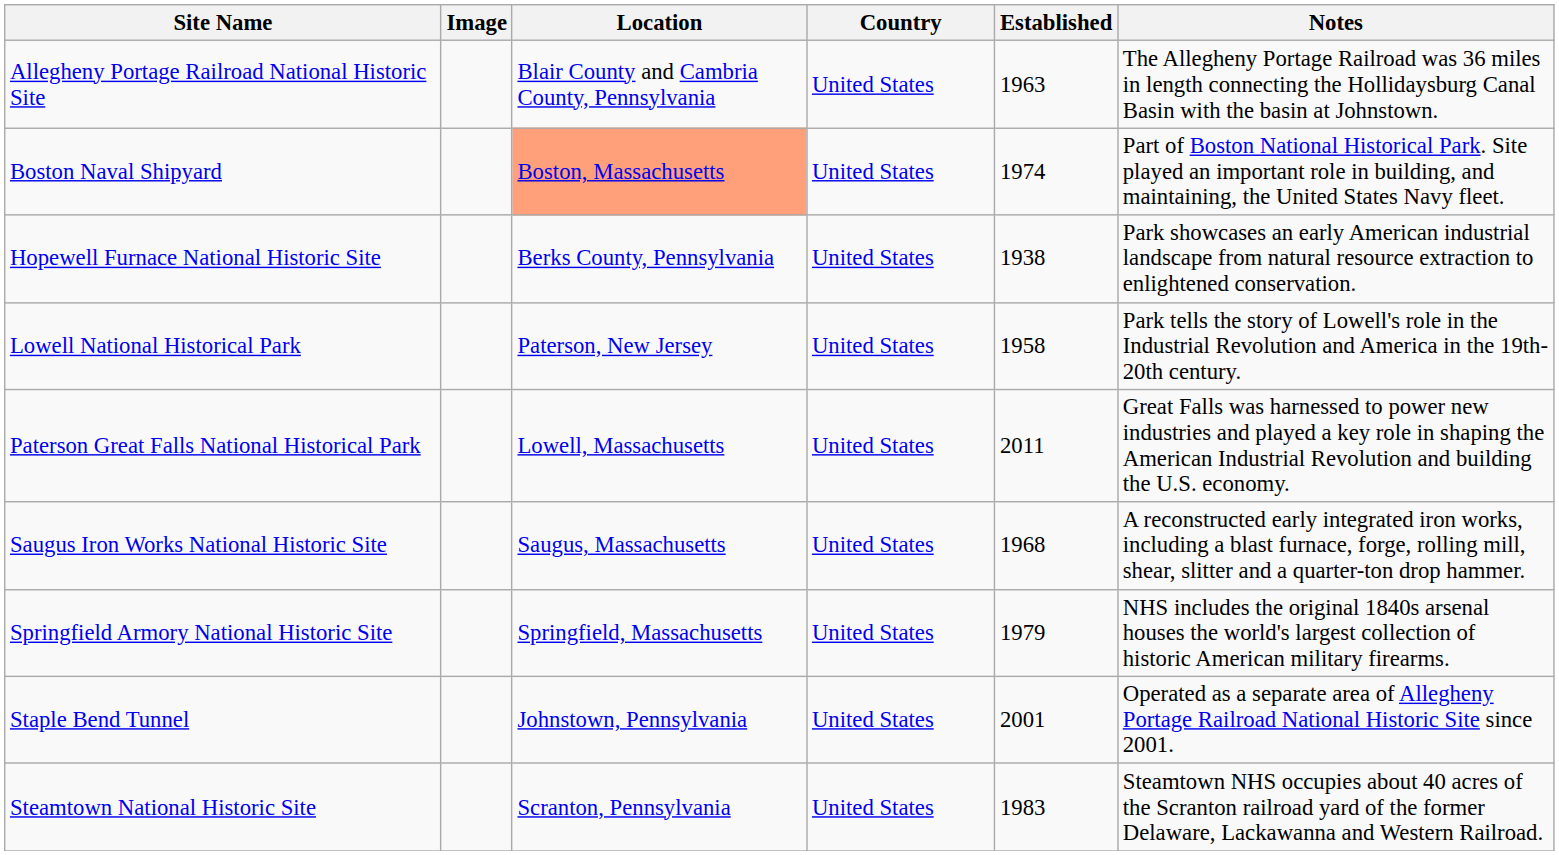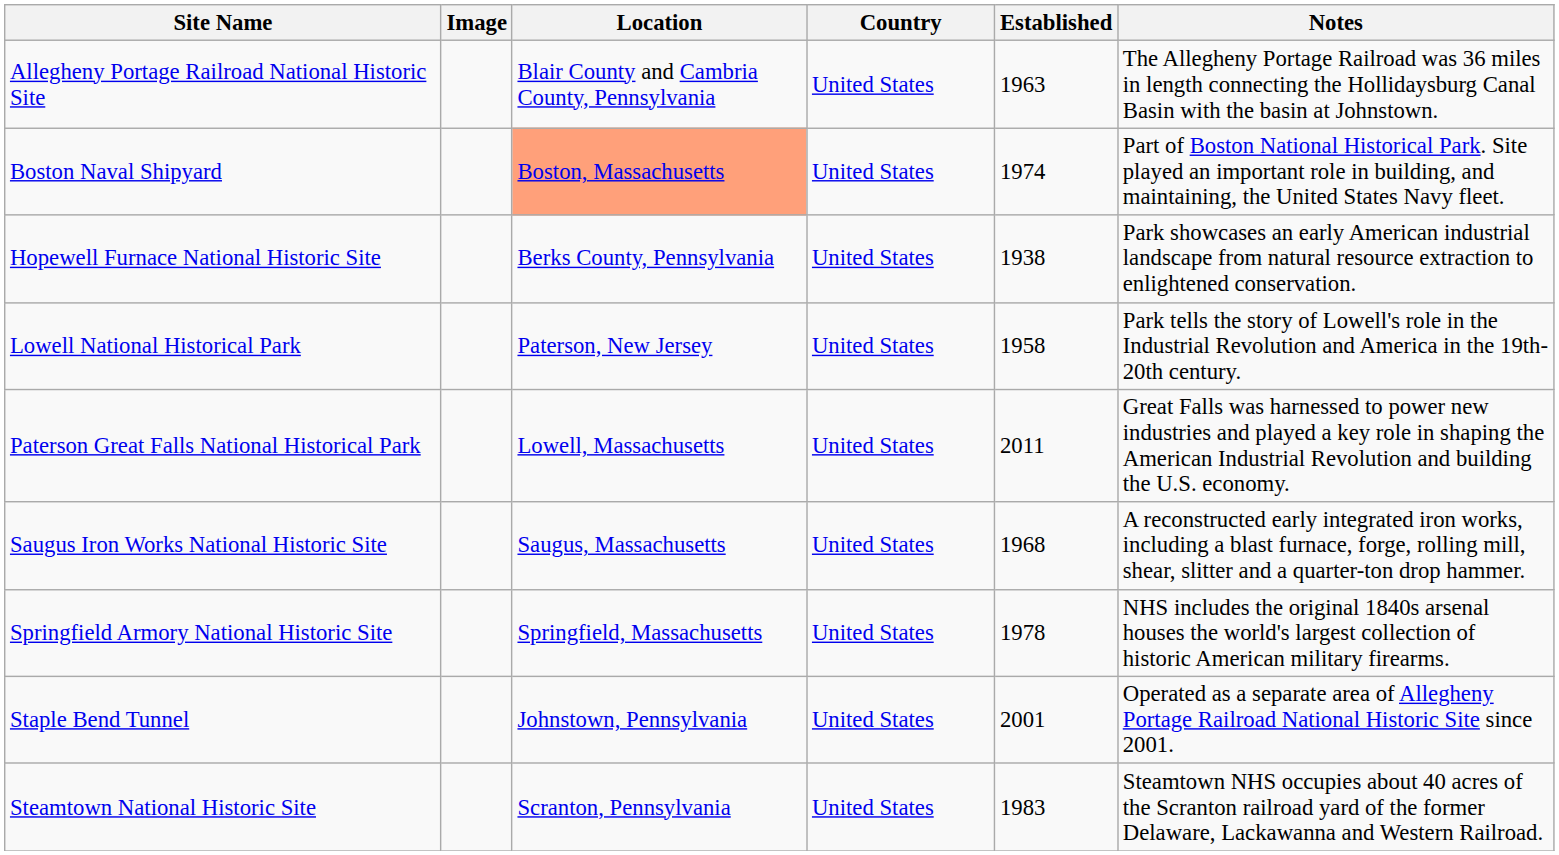Springfield Armory National Historic Site | Established: 1979 -> 1978
